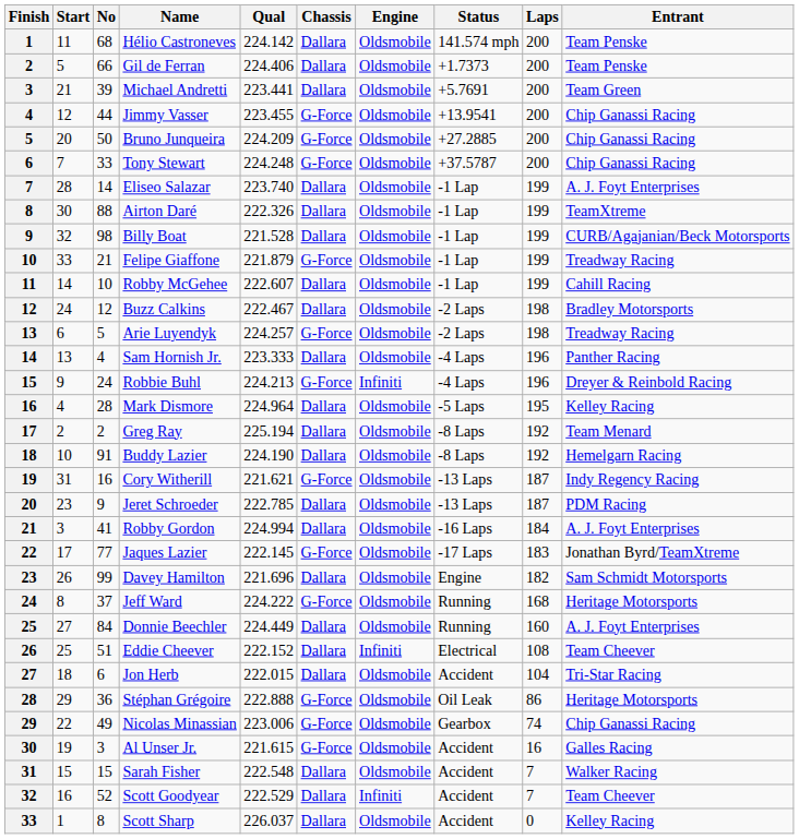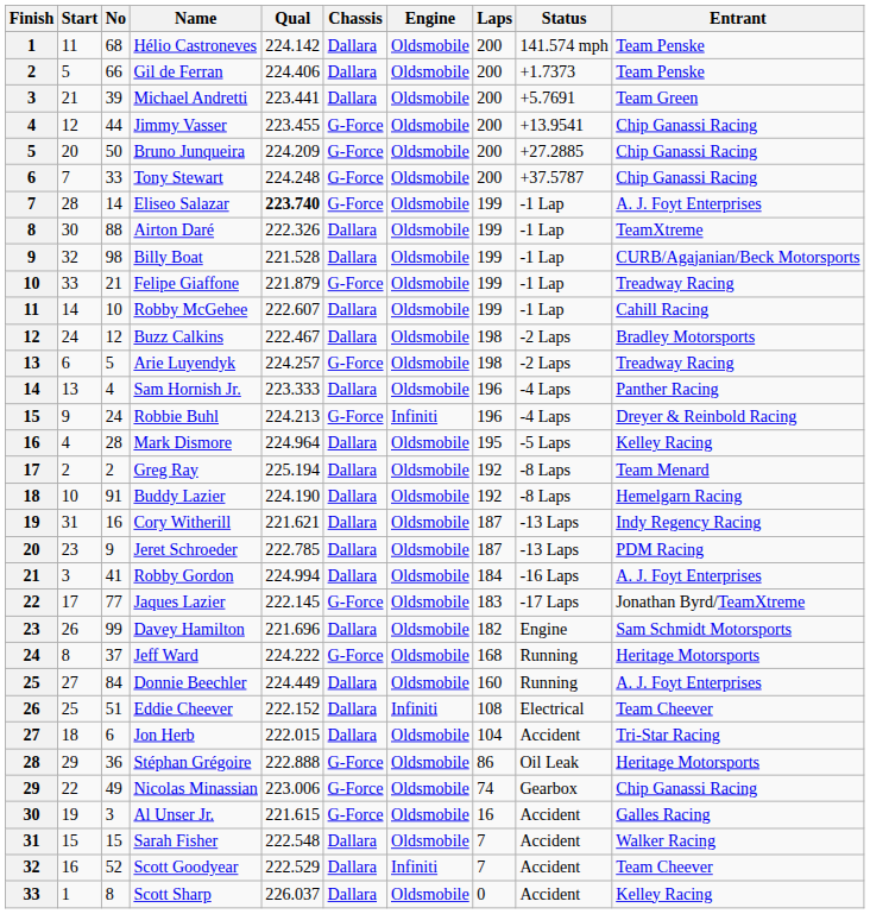columns swapped: Laps <-> Status
Eliseo Salazar | Qual: normal -> bold
Eliseo Salazar | Chassis: Dallara -> G-Force
Cory Witherill | Chassis: G-Force -> Dallara
